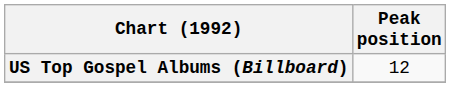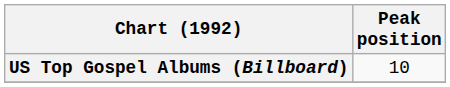US Top Gospel Albums (Billboard) | Peak position: 12 -> 10
